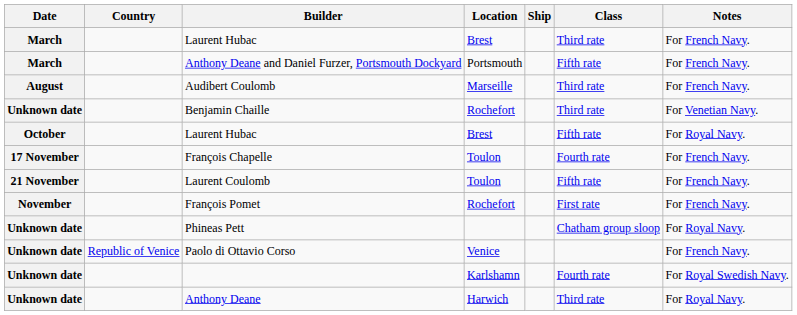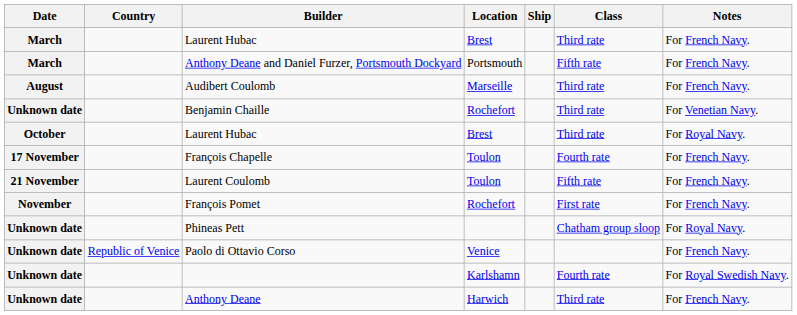October / Laurent Hubac | Class: Fifth rate -> Third rate
Anthony Deane | Notes: For Royal Navy. -> For French Navy.
